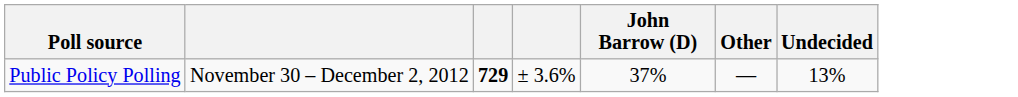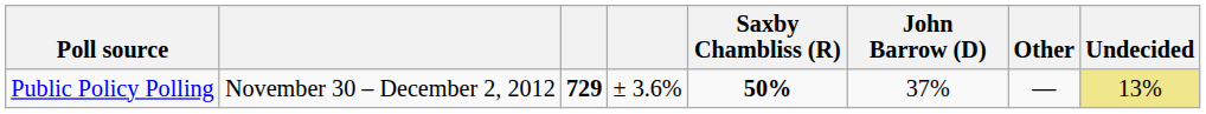+ column: Saxby Chambliss (R) | 50%
Public Policy Polling | Undecided: no background -> khaki background
